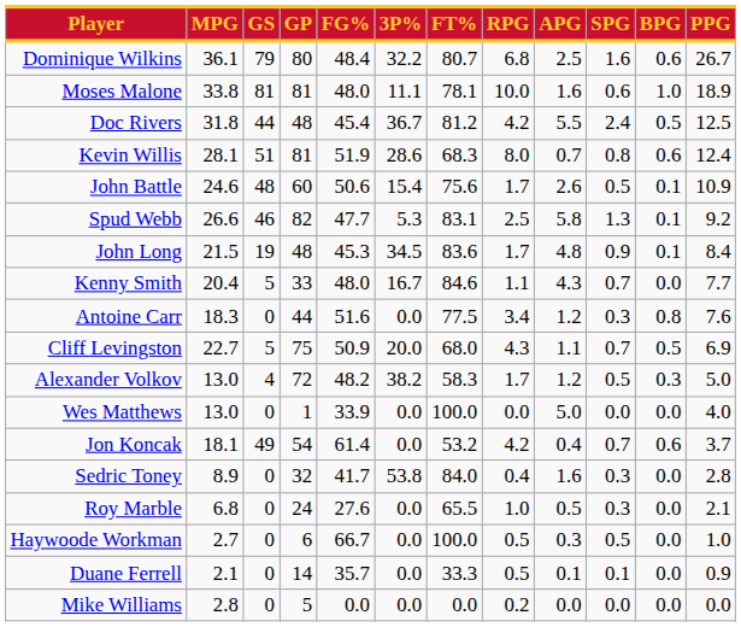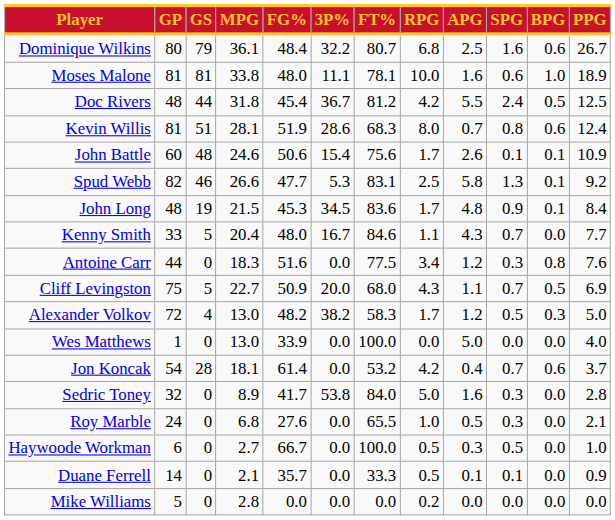columns swapped: GP <-> MPG
John Battle | SPG: 0.5 -> 0.1
Jon Koncak | GS: 49 -> 28
Sedric Toney | RPG: 0.4 -> 5.0
